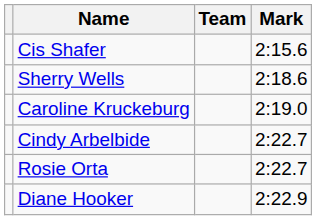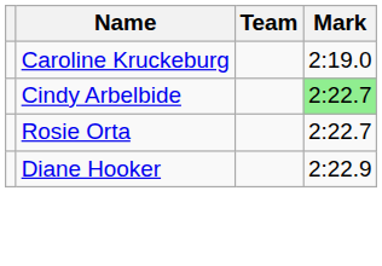- row: Cis Shafer | 2:15.6
- row: Sherry Wells | 2:18.6
Cindy Arbelbide | Mark: no background -> lightgreen background
